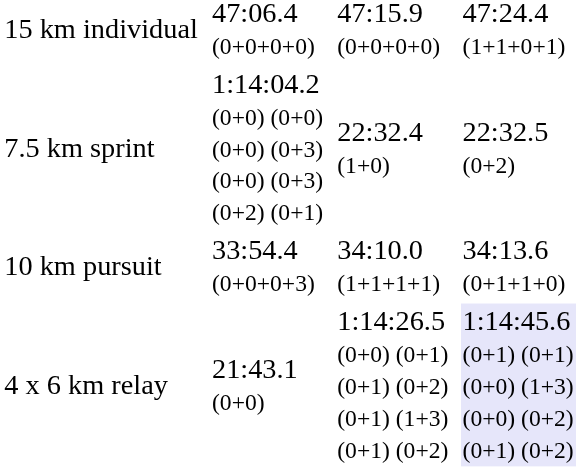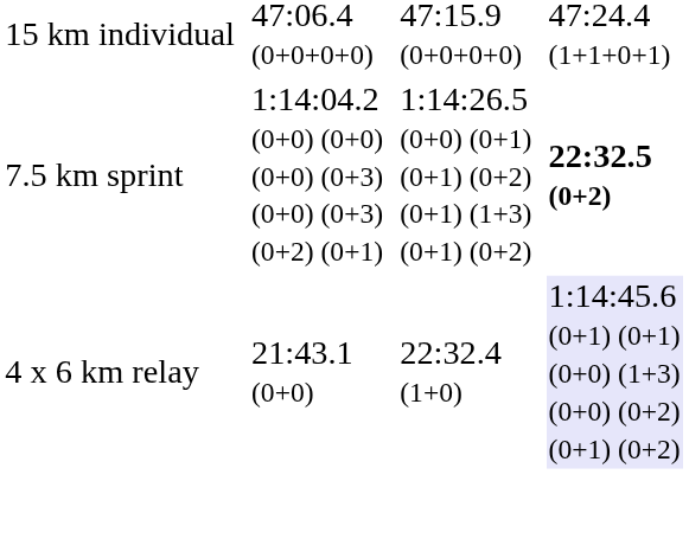7.5 km sprint | column 5: 22:32.4 (1+0) -> 1:14:26.5 (0+0) (0+1) (0+1) (0+2) (0+1) (1+3) (0+1) (0+2)
7.5 km sprint | column 7: normal -> bold
- row: 10 km pursuit | 33:54.4 (0+0+0+3) | 34:10.0 (1+1+1+1) | 34:13.6 (0+1+1+0)
4 x 6 km relay | column 5: 1:14:26.5 (0+0) (0+1) (0+1) (0+2) (0+1) (1+3) (0+1) (0+2) -> 22:32.4 (1+0)
